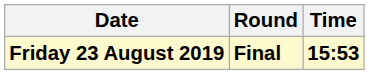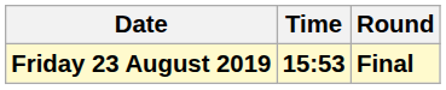columns swapped: Time <-> Round
